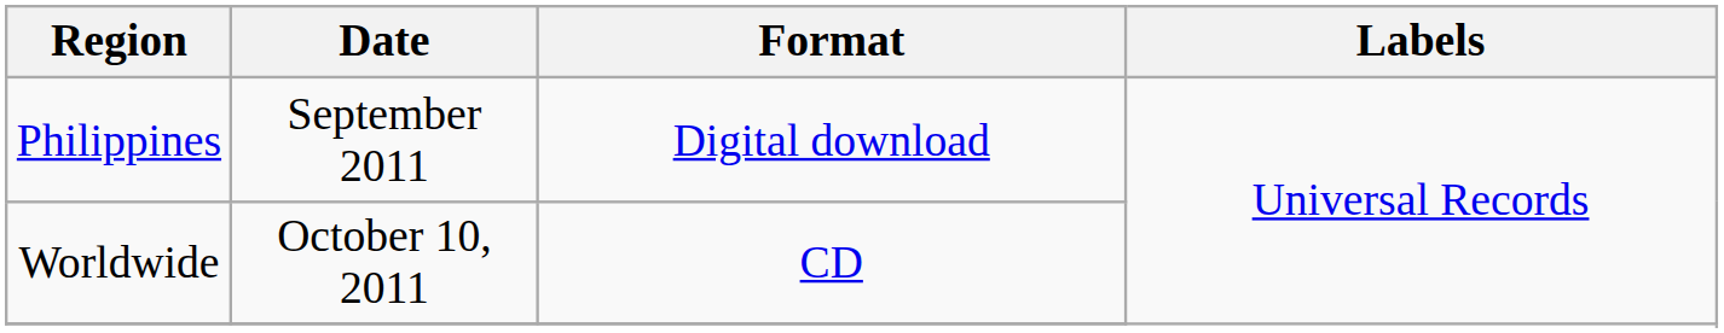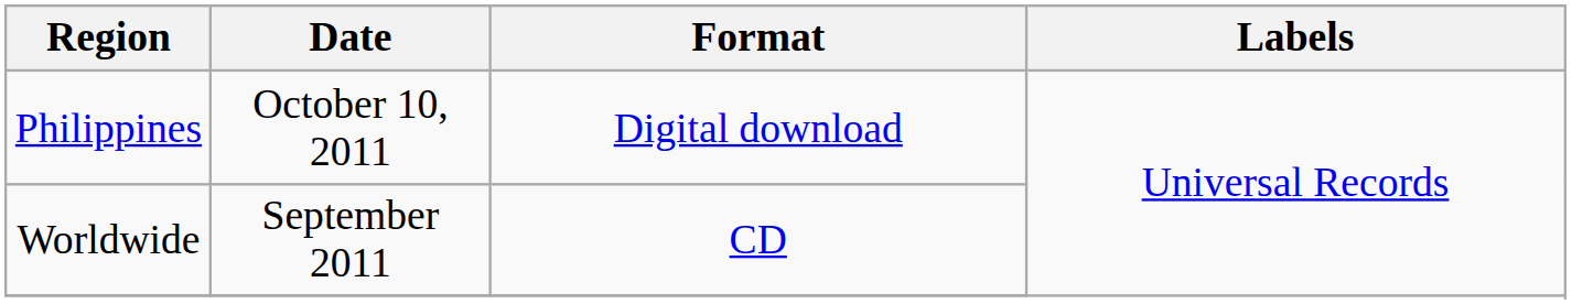Philippines | Date: September 2011 -> October 10, 2011
Worldwide | Date: October 10, 2011 -> September 2011
